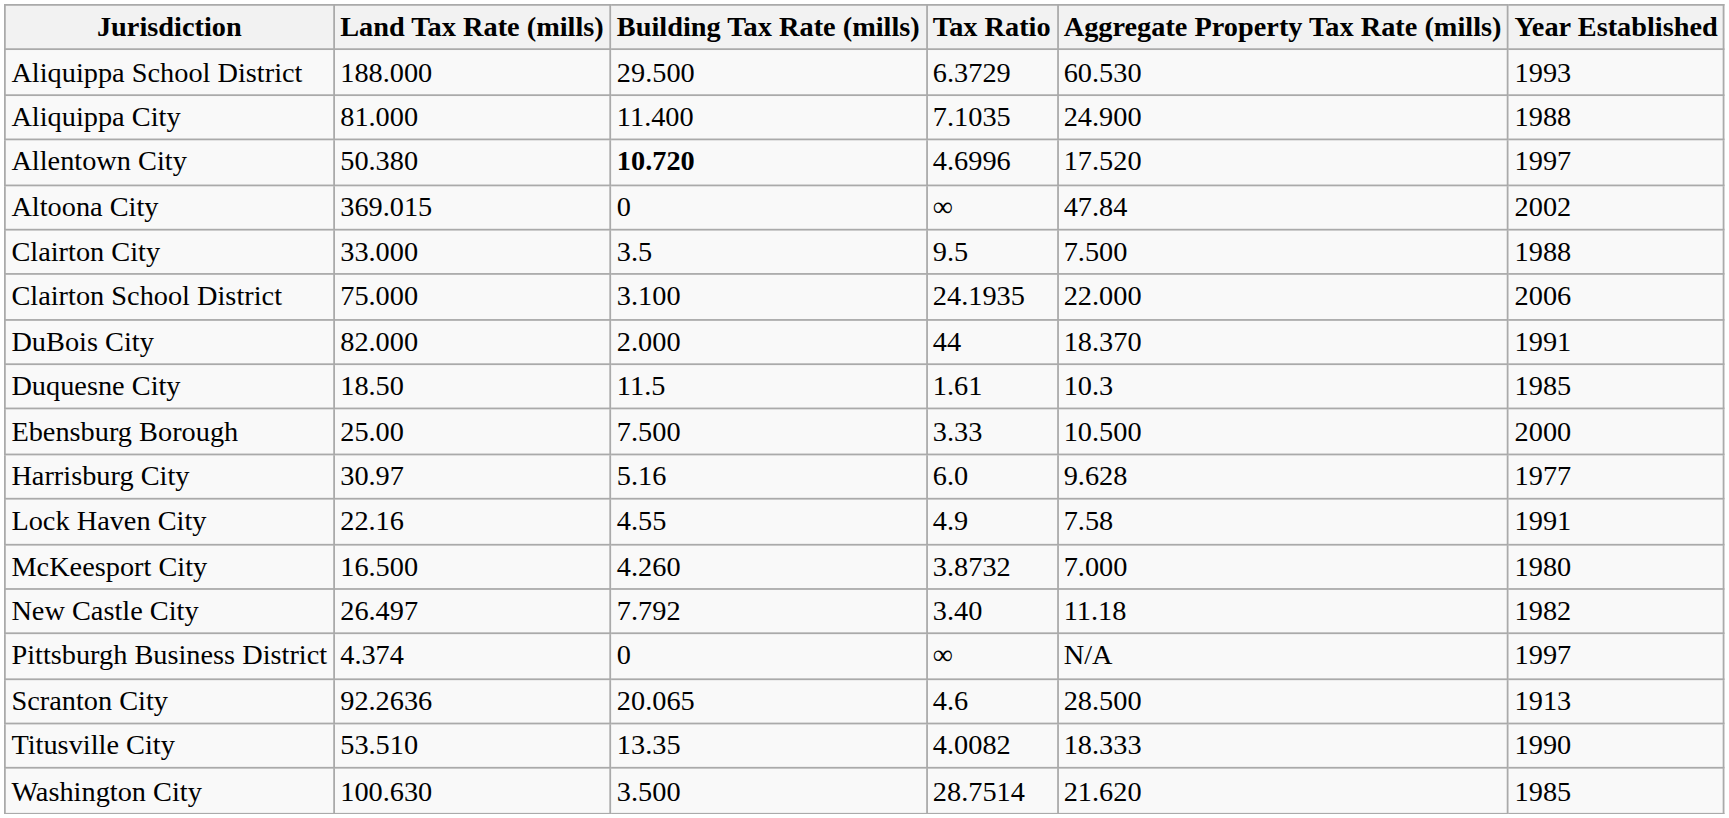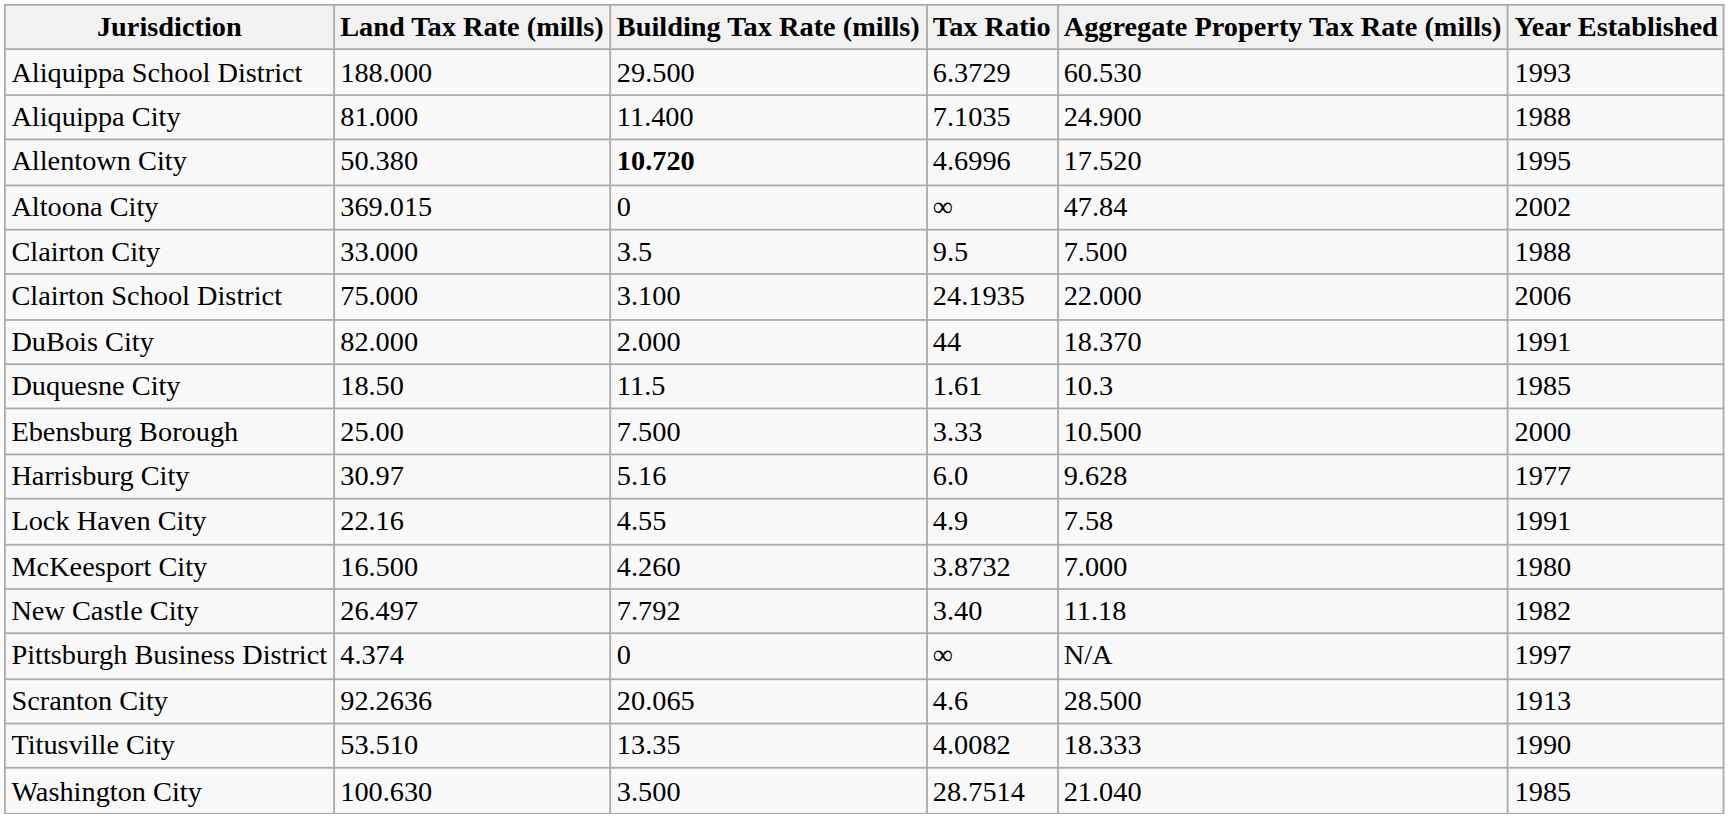Allentown City | Year Established: 1997 -> 1995
Washington City | Aggregate Property Tax Rate (mills): 21.620 -> 21.040
